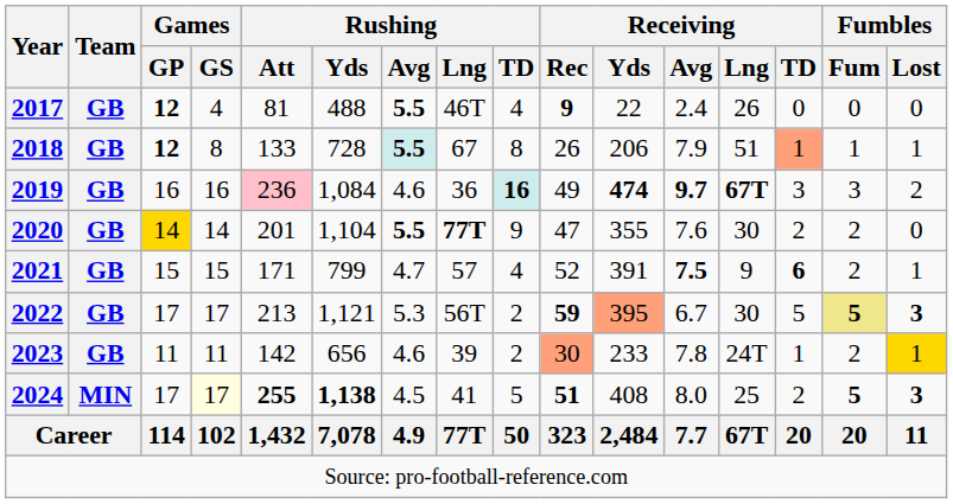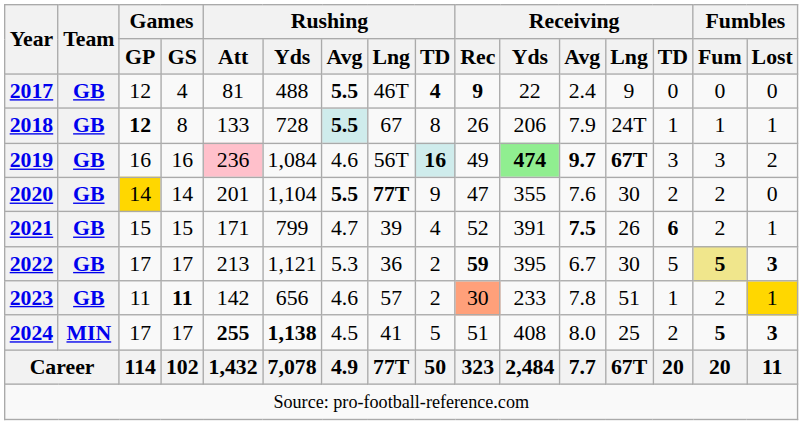2017 | Games / GP: bold -> normal
2017 | Rushing / TD: normal -> bold
2017 | Receiving / Lng: 26 -> 9
2018 | Receiving / Lng: 51 -> 24T
2018 | Receiving / TD: lightsalmon background -> no background
2019 | Rushing / Lng: 36 -> 56T
2019 | Receiving / Yds: no background -> lightgreen background
2021 | Rushing / Lng: 57 -> 39
2021 | Receiving / Lng: 9 -> 26
2022 | Rushing / Lng: 56T -> 36
2022 | Receiving / Yds: lightsalmon background -> no background
2023 | Games / GS: normal -> bold
2023 | Rushing / Lng: 39 -> 57
2023 | Receiving / Lng: 24T -> 51
2024 | Games / GS: lightyellow background -> no background
2024 | Receiving / Rec: bold -> normal
